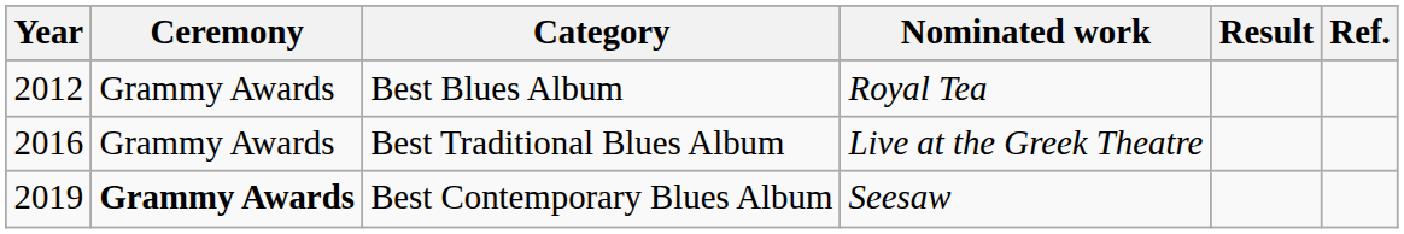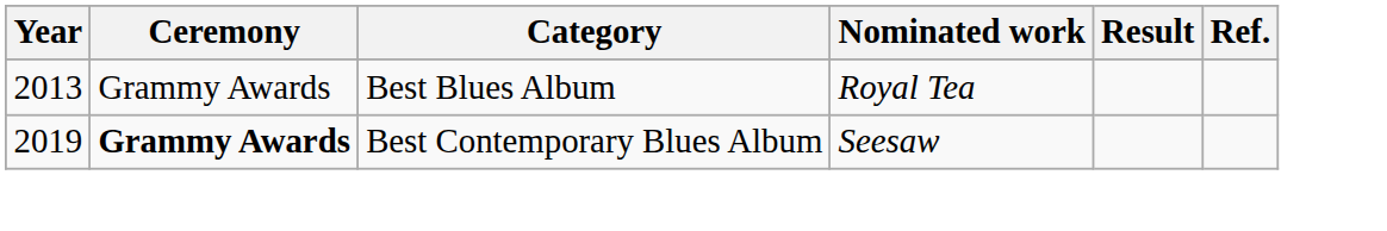Best Blues Album | Year: 2012 -> 2013
- row: 2016 | Grammy Awards | Best Traditional Blues Album | Live at the Greek Theatre
